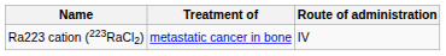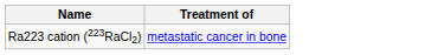- column: Route of administration | IV
